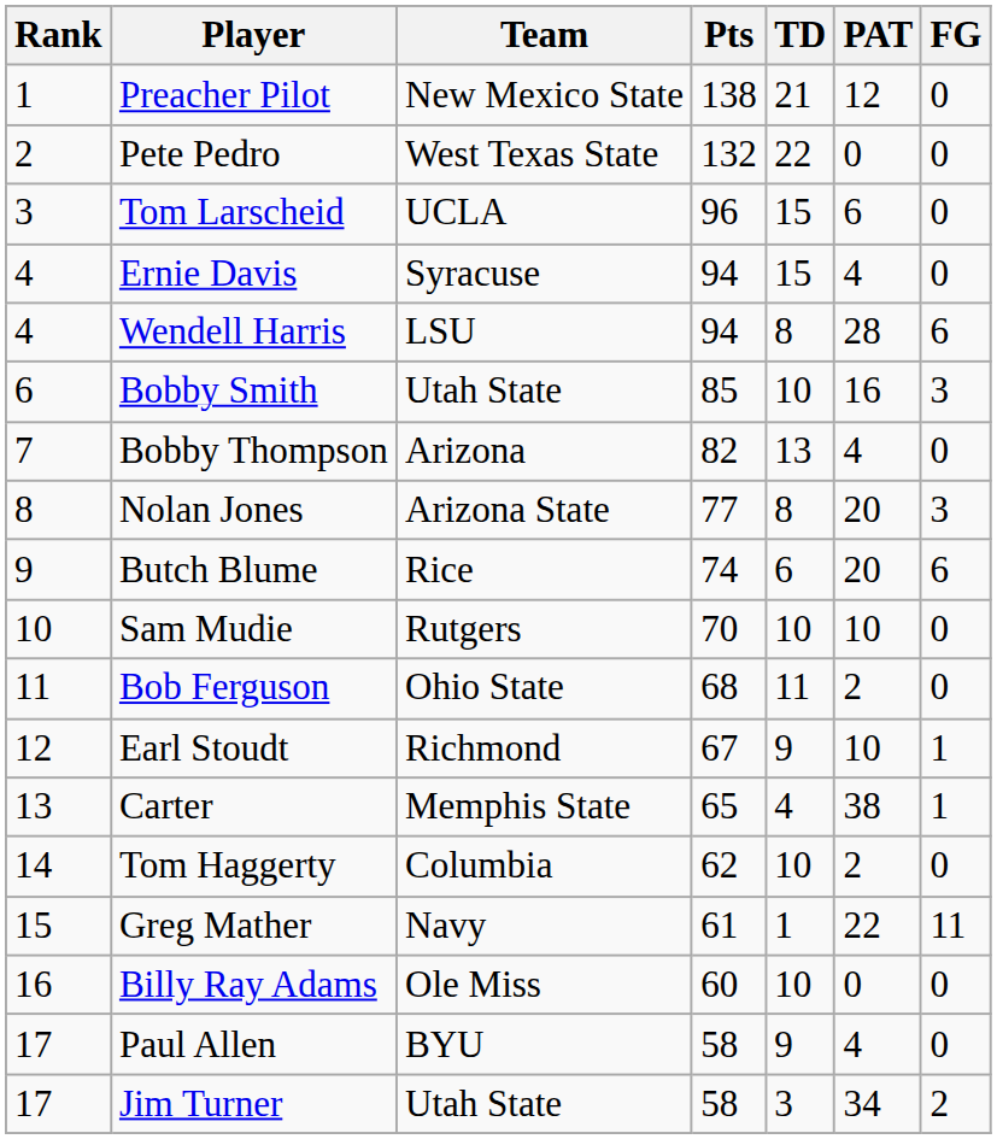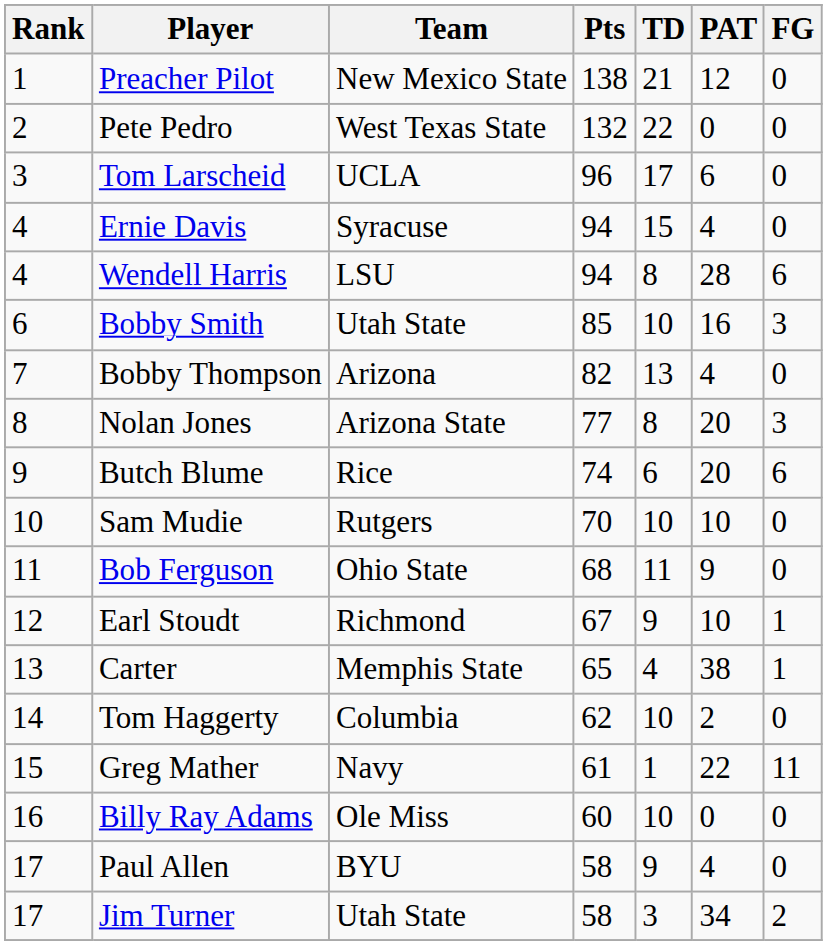Tom Larscheid | TD: 15 -> 17
Bob Ferguson | PAT: 2 -> 9
